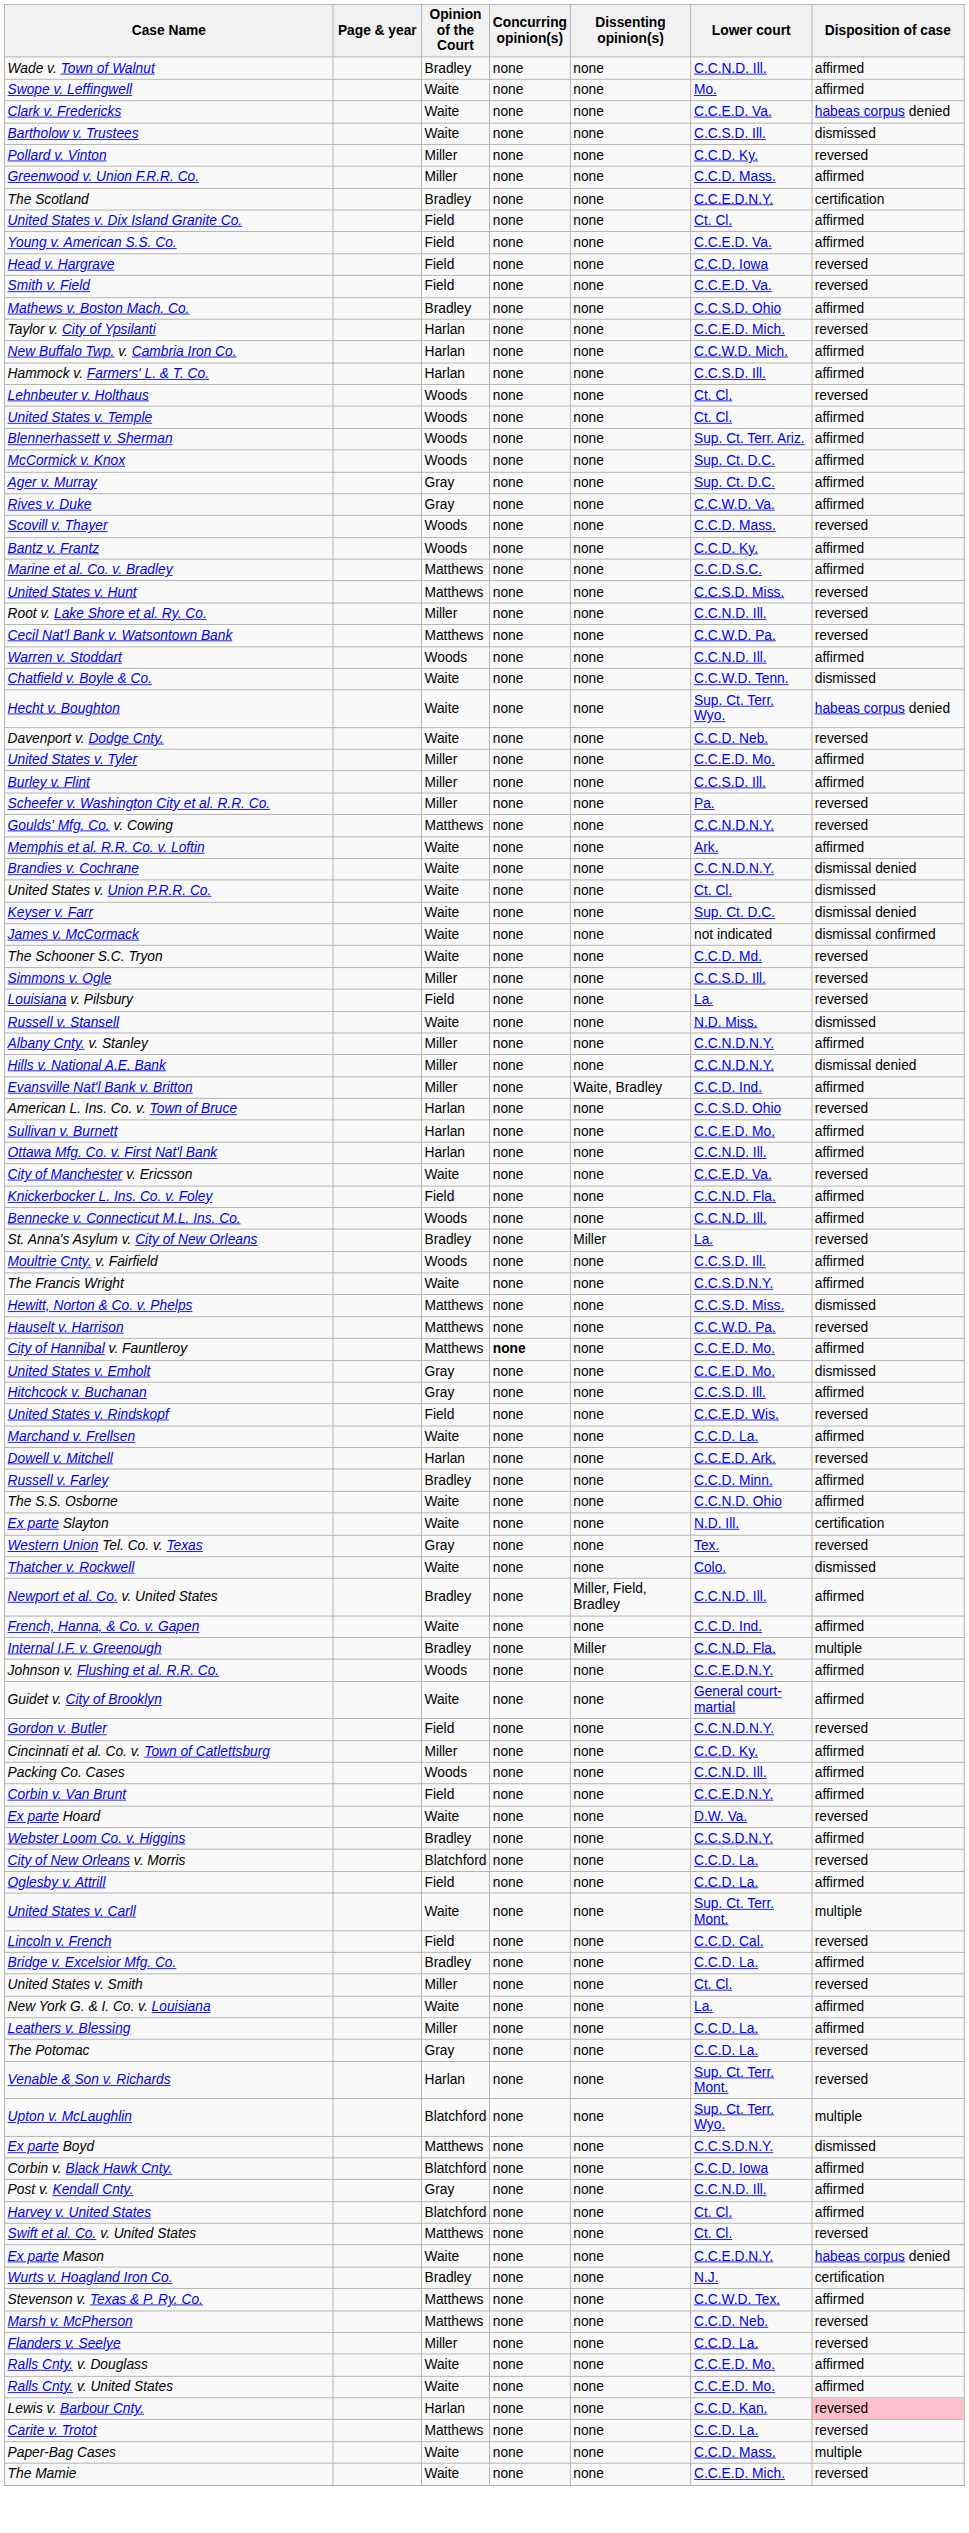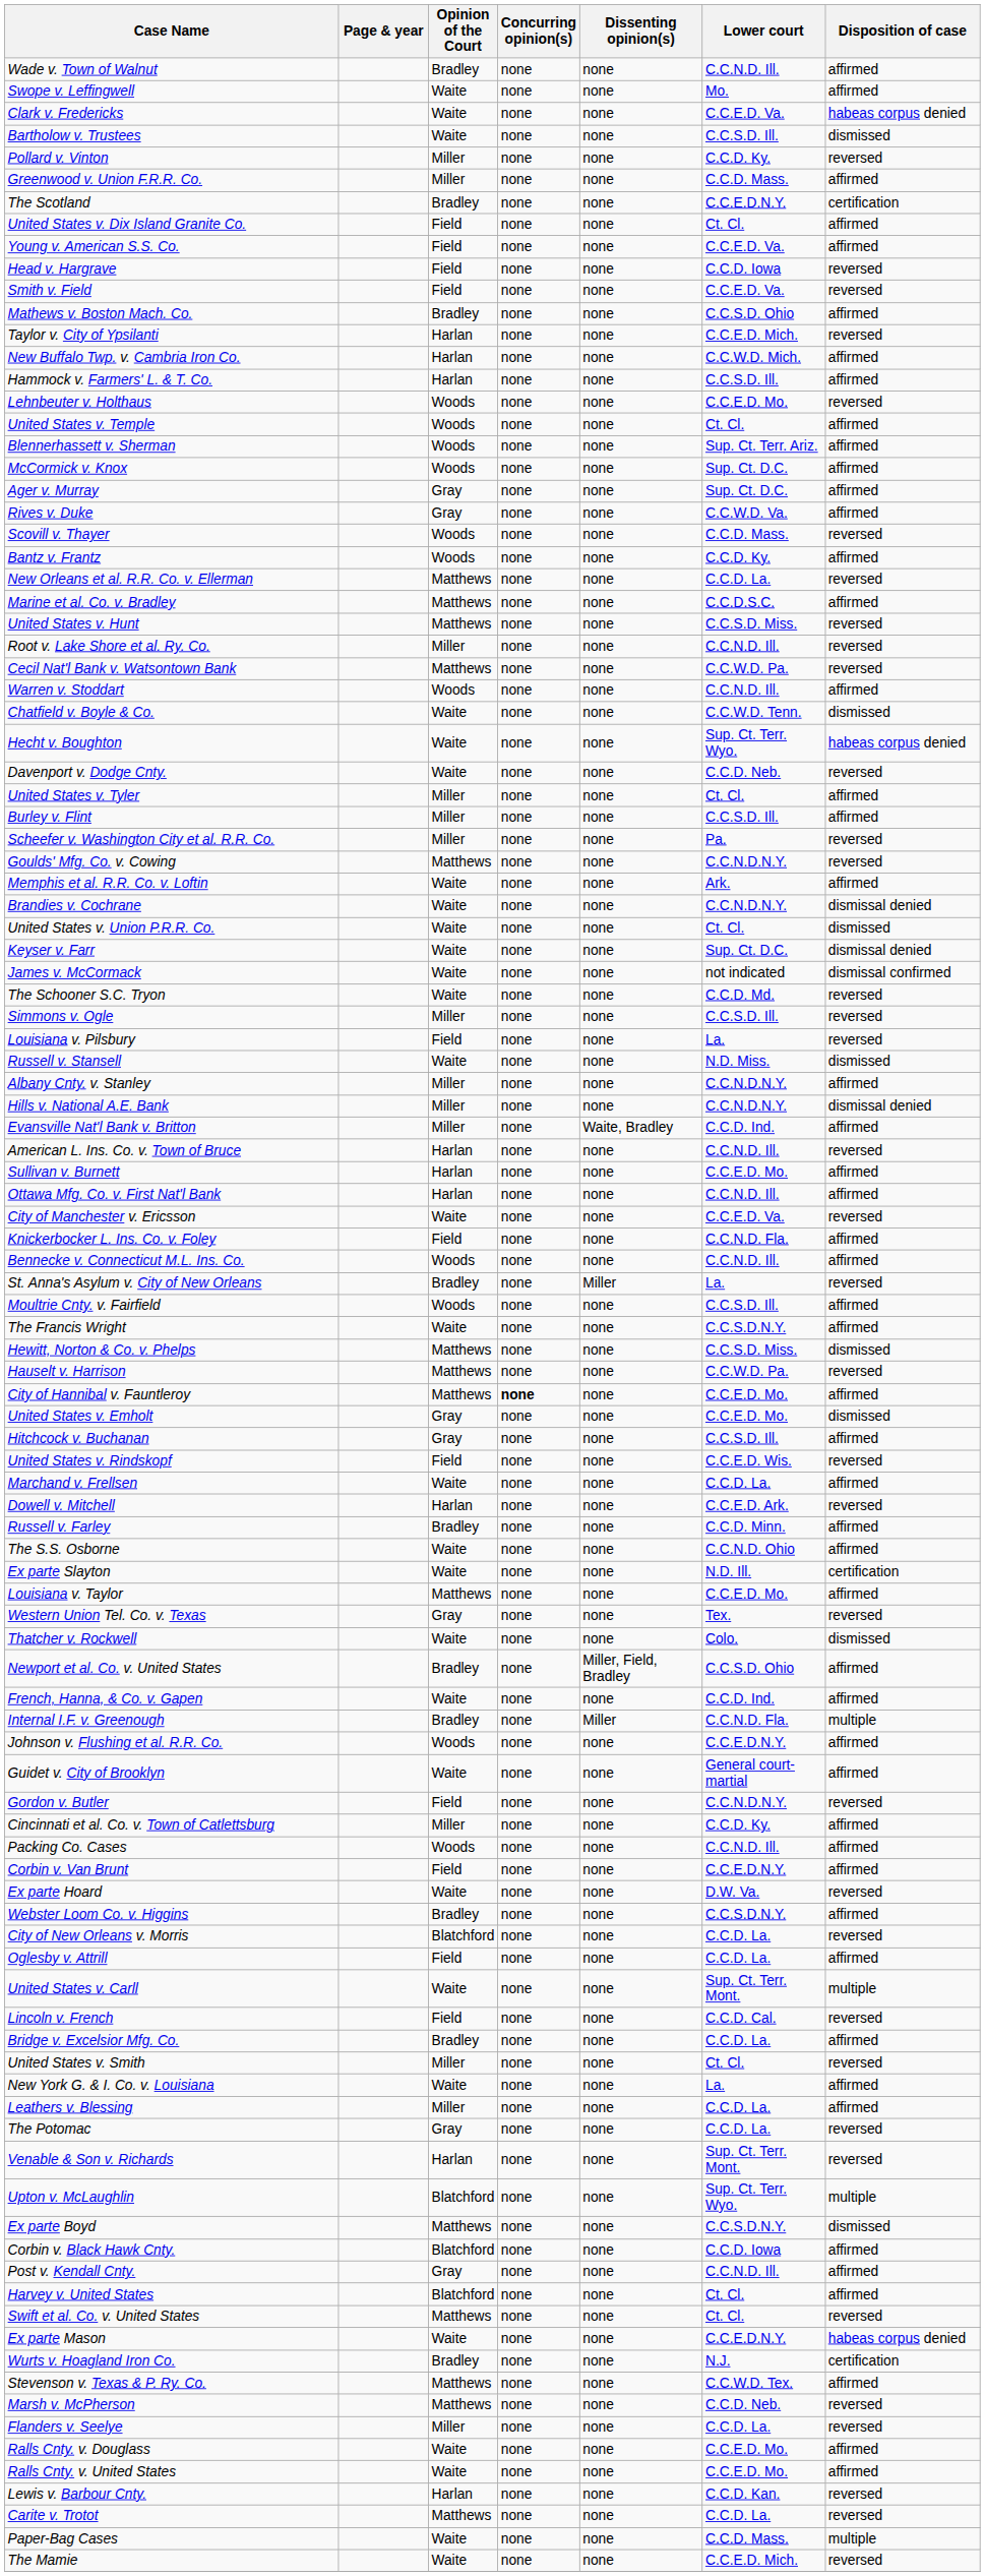Lehnbeuter v. Holthaus | Lower court: Ct. Cl. -> C.C.E.D. Mo.
+ row: New Orleans et al. R.R. Co. v. Ellerman | Matthews | none | none | C.C.D. La. | reversed
United States v. Tyler | Lower court: C.C.E.D. Mo. -> Ct. Cl.
American L. Ins. Co. v. Town of Bruce | Lower court: C.C.S.D. Ohio -> C.C.N.D. Ill.
+ row: Louisiana v. Taylor | Matthews | none | none | C.C.E.D. Mo. | affirmed
Newport et al. Co. v. United States | Lower court: C.C.N.D. Ill. -> C.C.S.D. Ohio
Lewis v. Barbour Cnty. | Disposition of case: pink background -> no background
